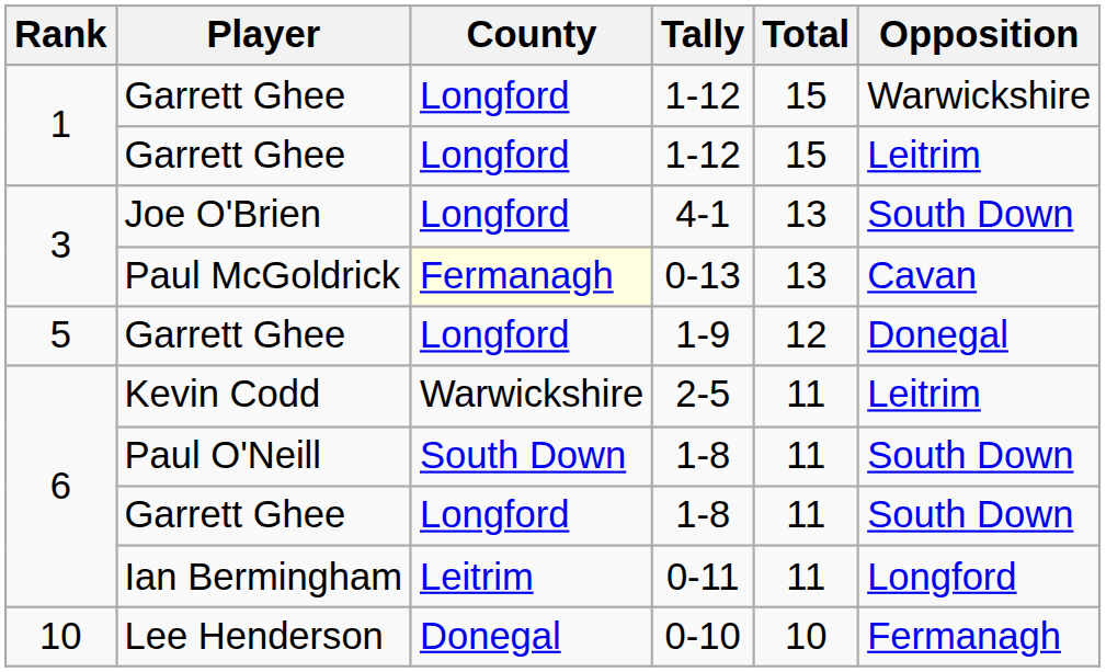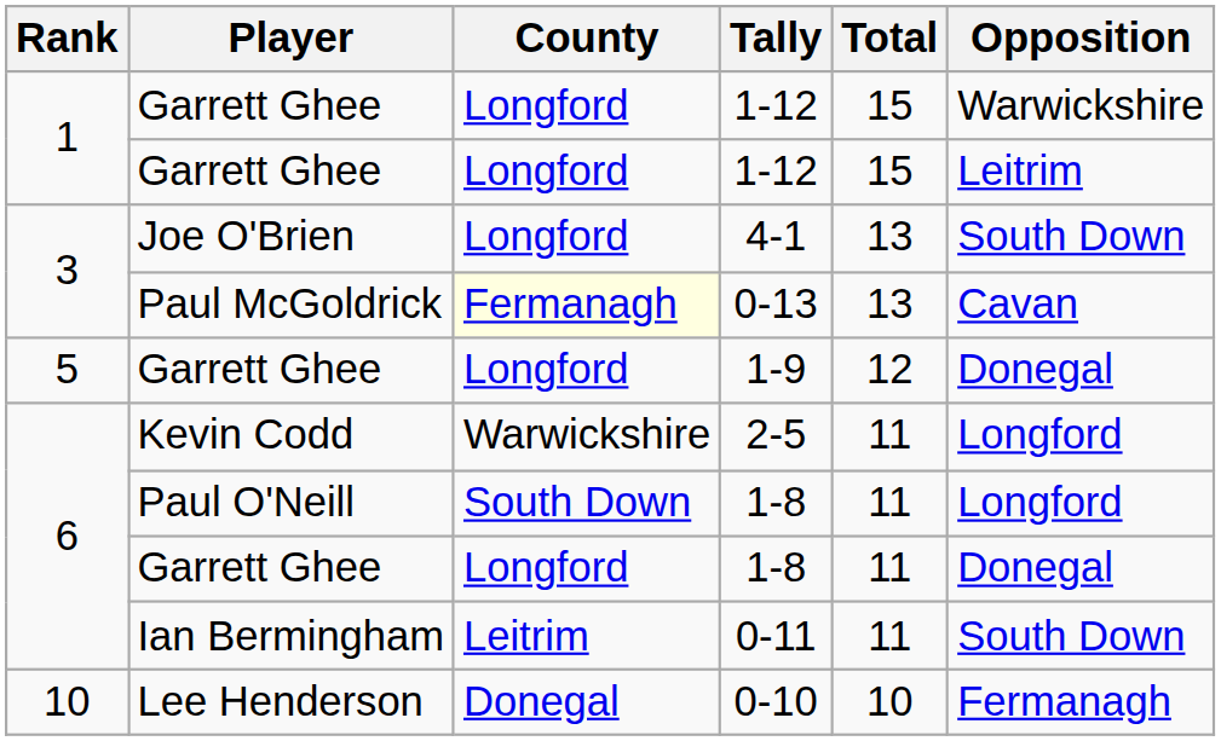2-5 | Opposition: Leitrim -> Longford
Paul O'Neill / 1-8 | Opposition: South Down -> Longford
Garrett Ghee / 1-8 | Opposition: South Down -> Donegal
0-11 | Opposition: Longford -> South Down
